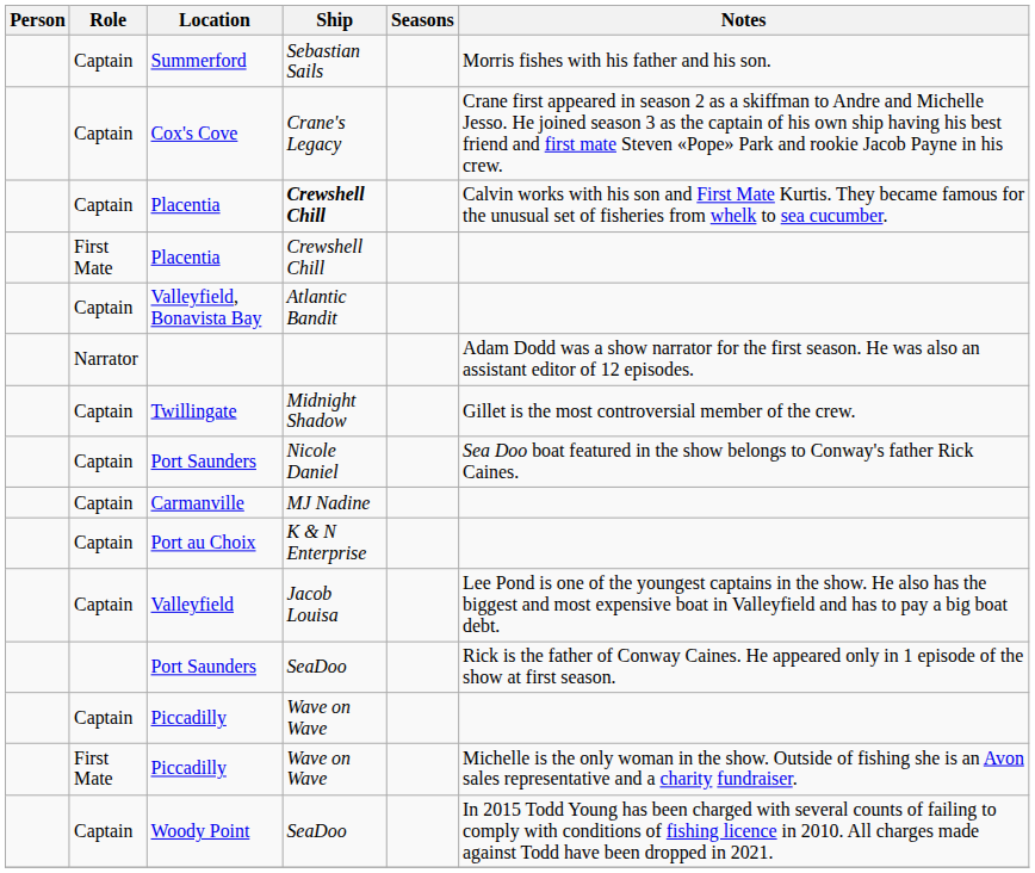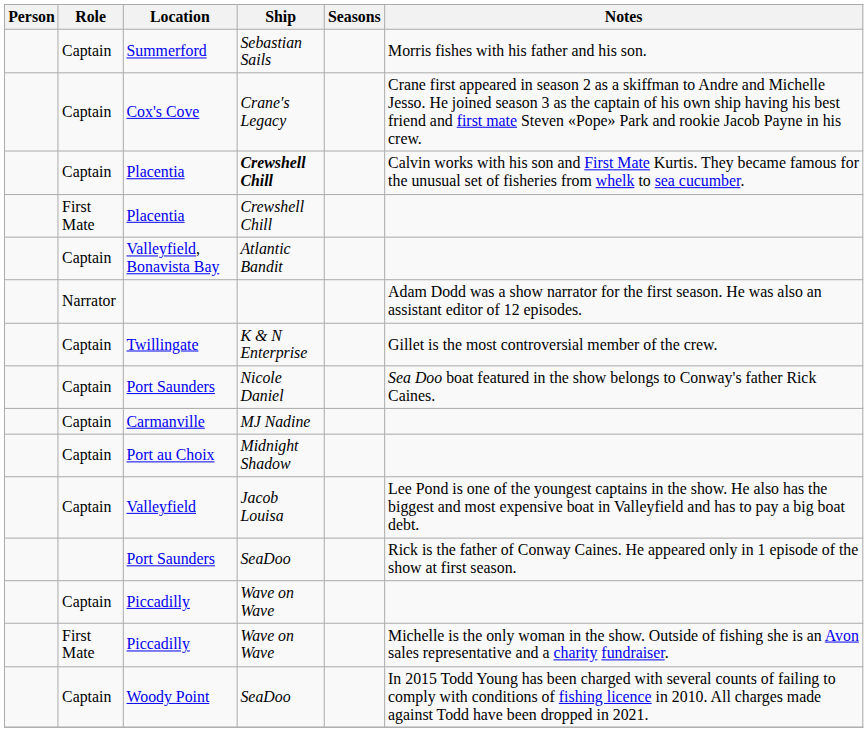Twillingate | Ship: Midnight Shadow -> K & N Enterprise
Port au Choix | Ship: K & N Enterprise -> Midnight Shadow
